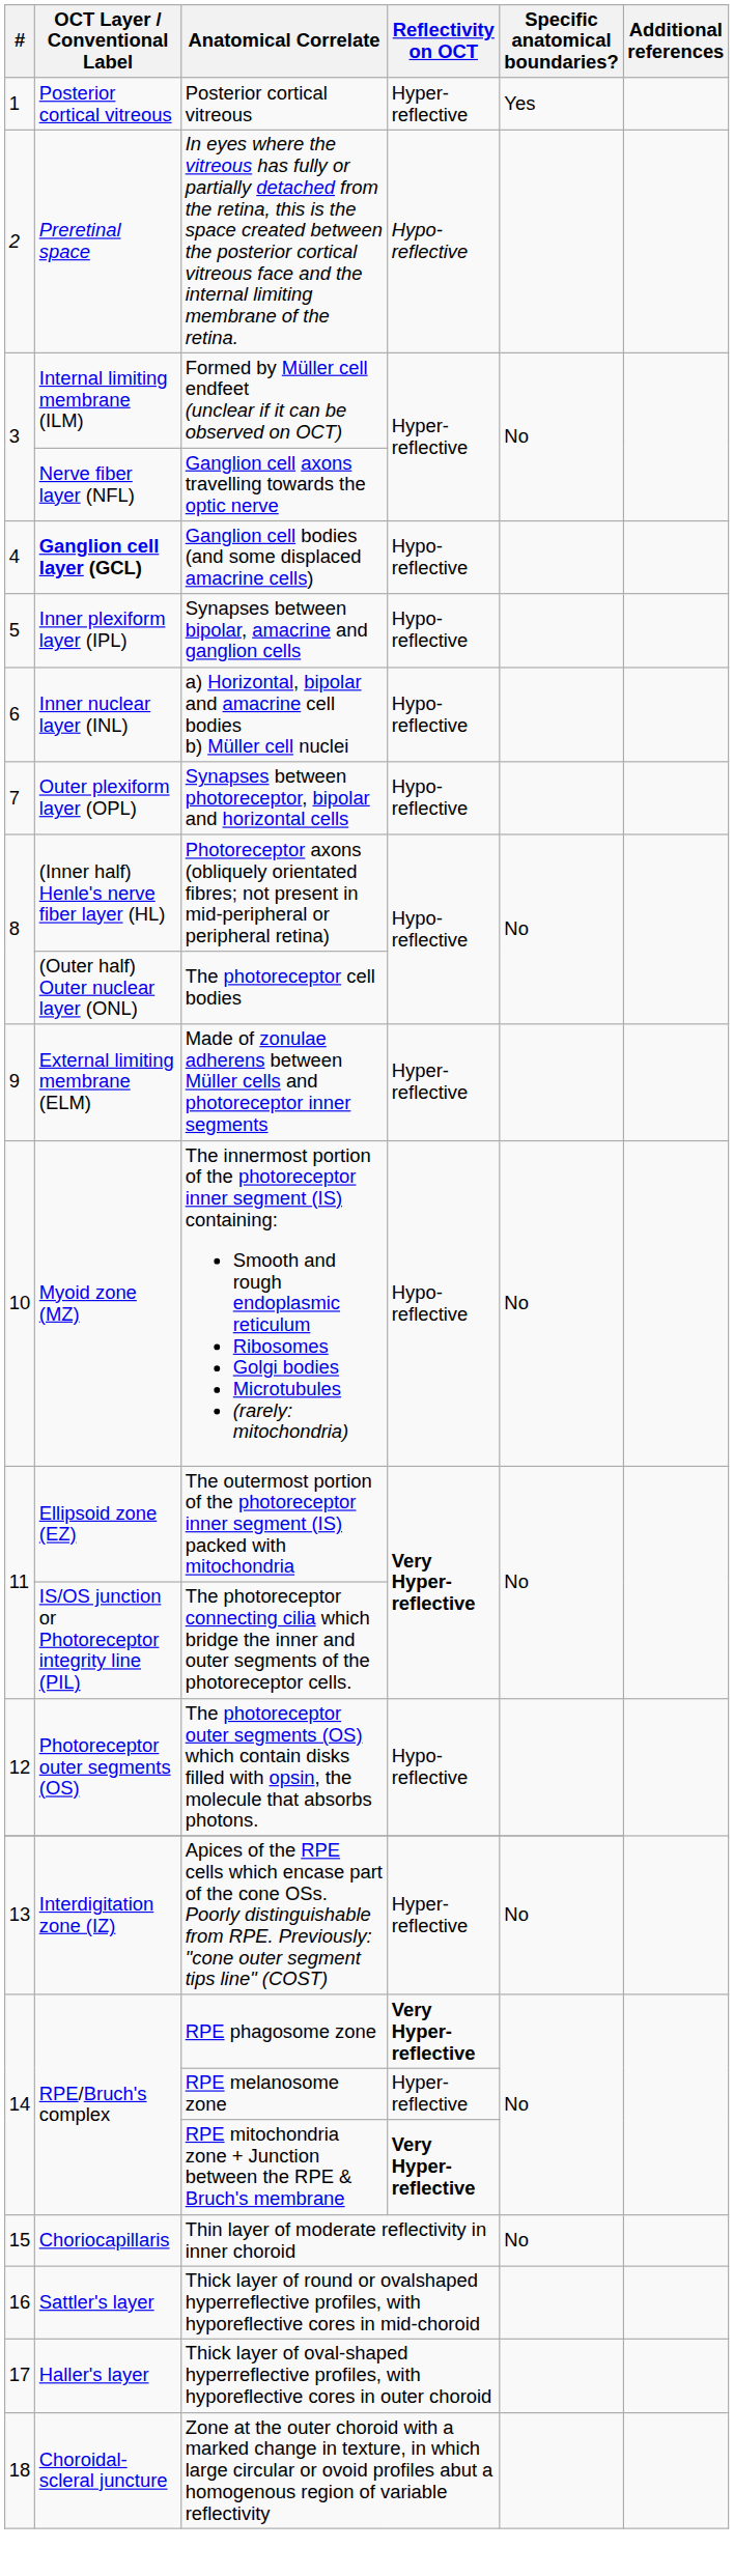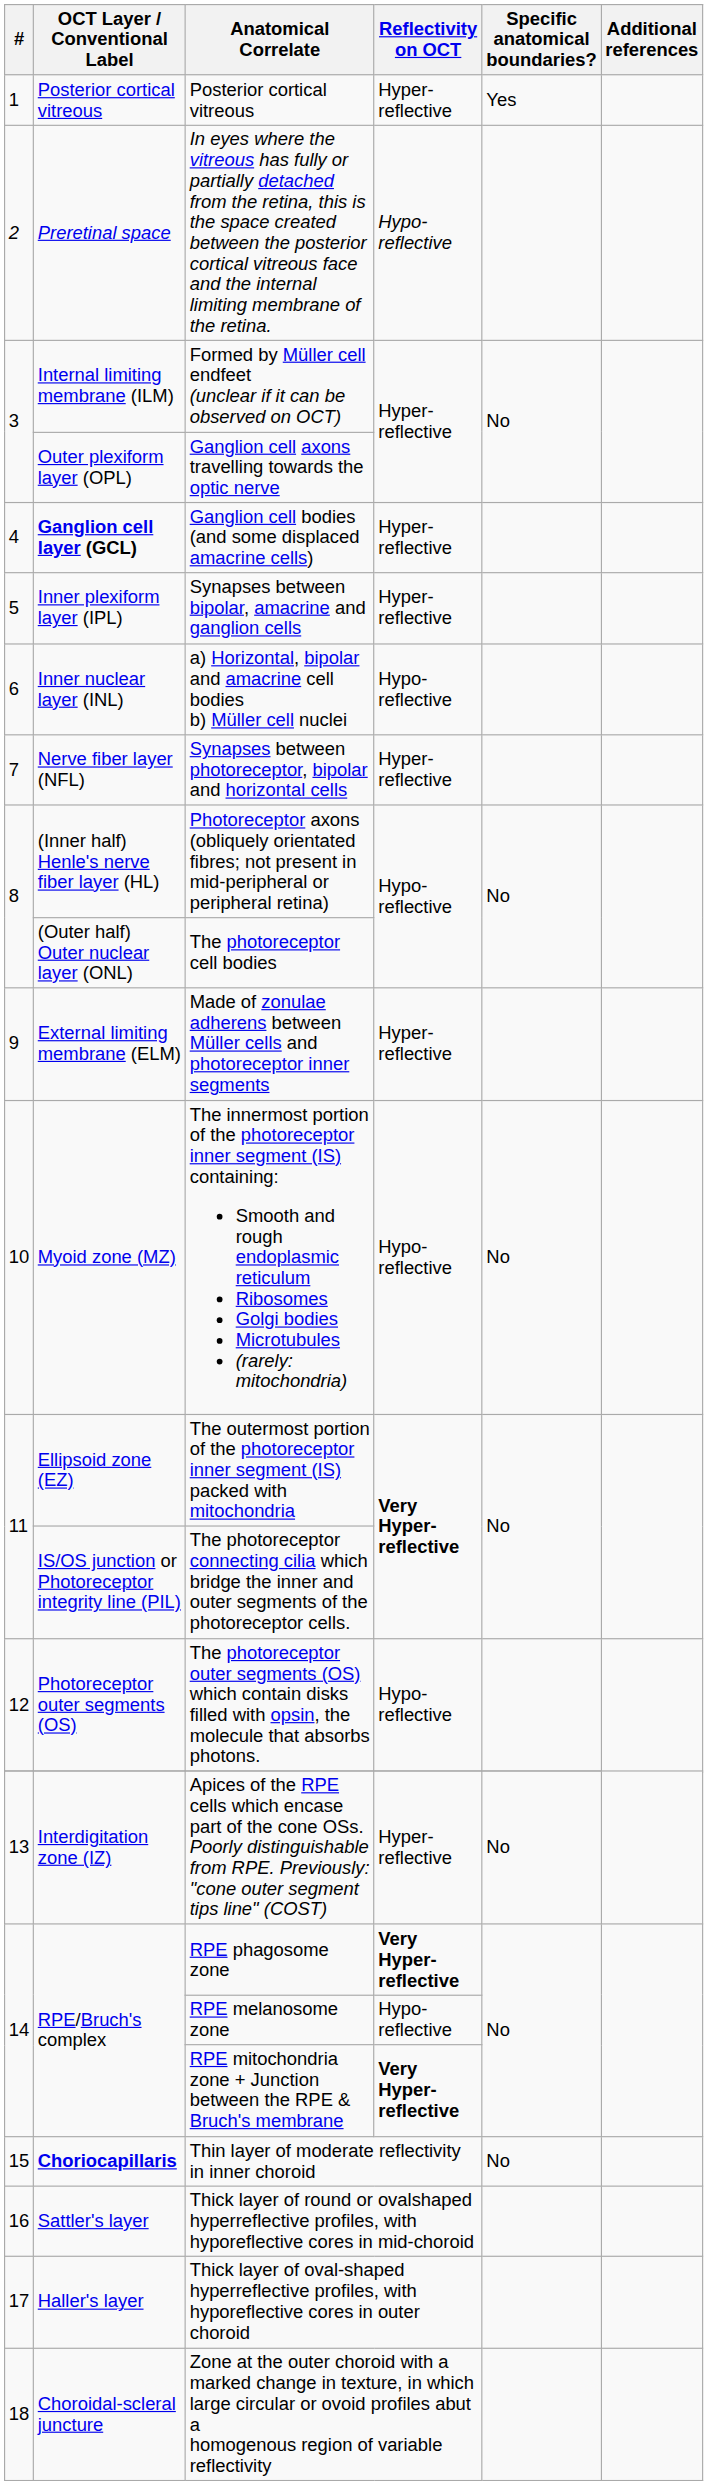Ganglion cell axons travelling towards the optic nerve | OCT Layer / Conventional Label: Nerve fiber layer (NFL) -> Outer plexiform layer (OPL)
Ganglion cell bodies (and some displaced amacrine cells) | Reflectivity on OCT: Hypo-reflective -> Hyper-reflective
Synapses between bipolar, amacrine and ganglion cells | Reflectivity on OCT: Hypo-reflective -> Hyper-reflective
Synapses between photoreceptor, bipolar and horizontal cells | OCT Layer / Conventional Label: Outer plexiform layer (OPL) -> Nerve fiber layer (NFL)
Synapses between photoreceptor, bipolar and horizontal cells | Reflectivity on OCT: Hypo-reflective -> Hyper-reflective
RPE melanosome zone | Reflectivity on OCT: Hyper-reflective -> Hypo-reflective
Thin layer of moderate reflectivity in inner choroid | OCT Layer / Conventional Label: normal -> bold
